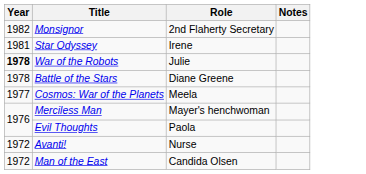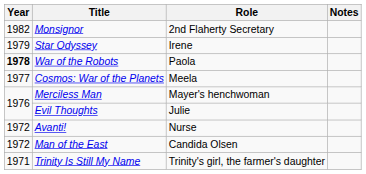Star Odyssey | Year: 1981 -> 1979
War of the Robots | Role: Julie -> Paola
- row: 1978 | Battle of the Stars | Diane Greene
Evil Thoughts | Role: Paola -> Julie
+ row: 1971 | Trinity Is Still My Name | Trinity's girl, the farmer's daughter
